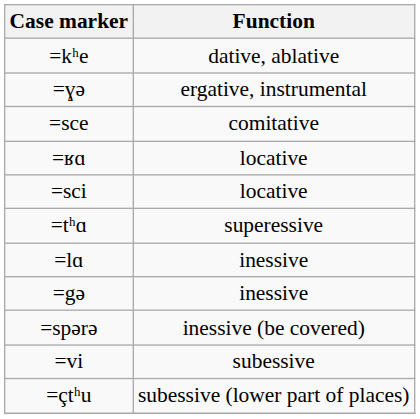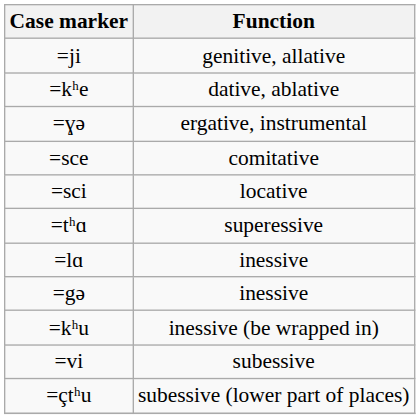+ row: =ji | genitive, allative
- row: =ʁɑ | locative
- row: =spərə | inessive (be covered)
+ row: =kʰu | inessive (be wrapped in)
